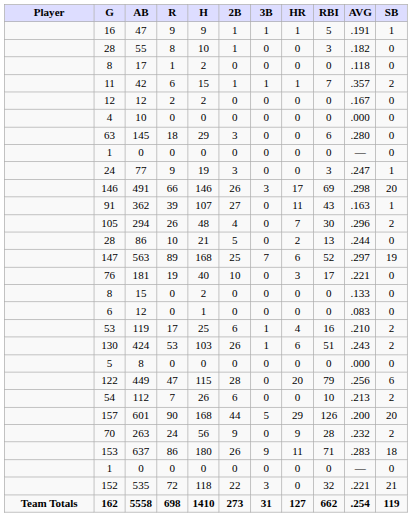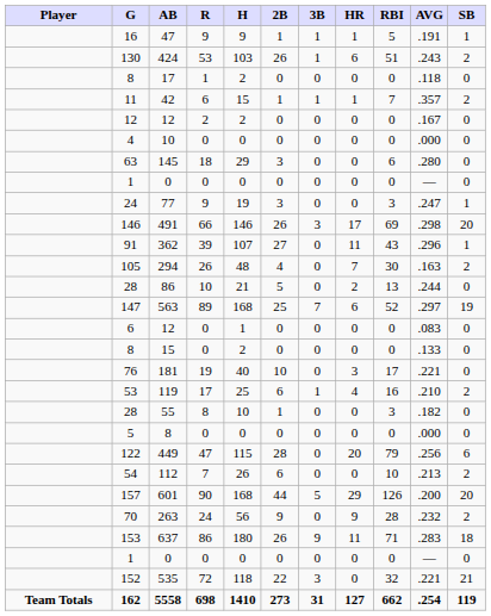rows swapped: 55 <-> 424
362 | AVG: .163 -> .296
294 | AVG: .296 -> .163
rows swapped: 6 / 12 <-> 181
